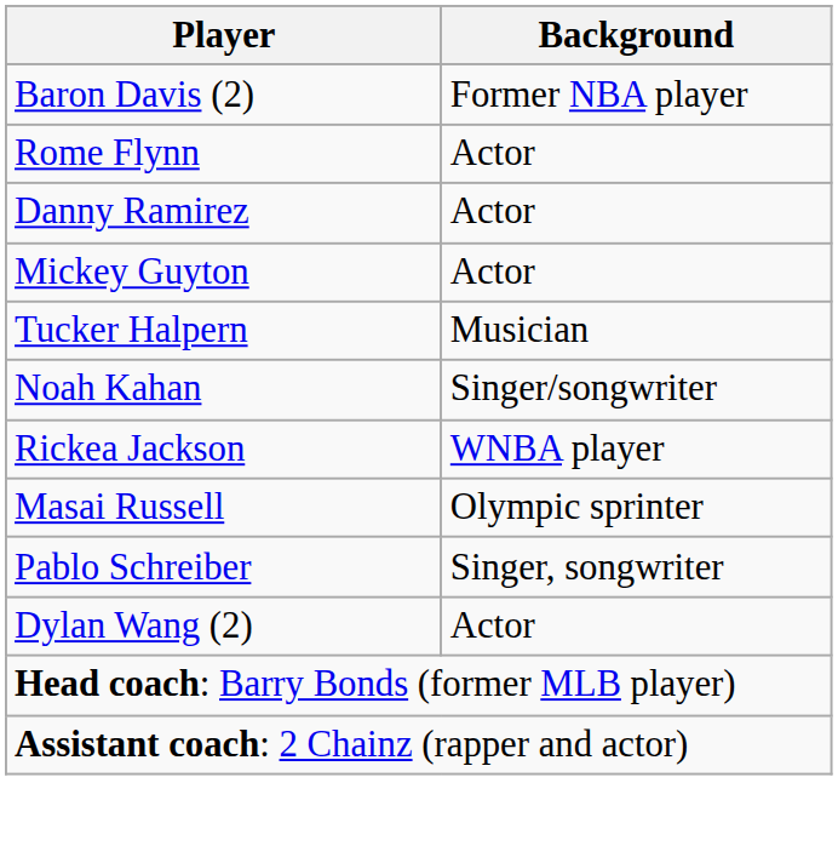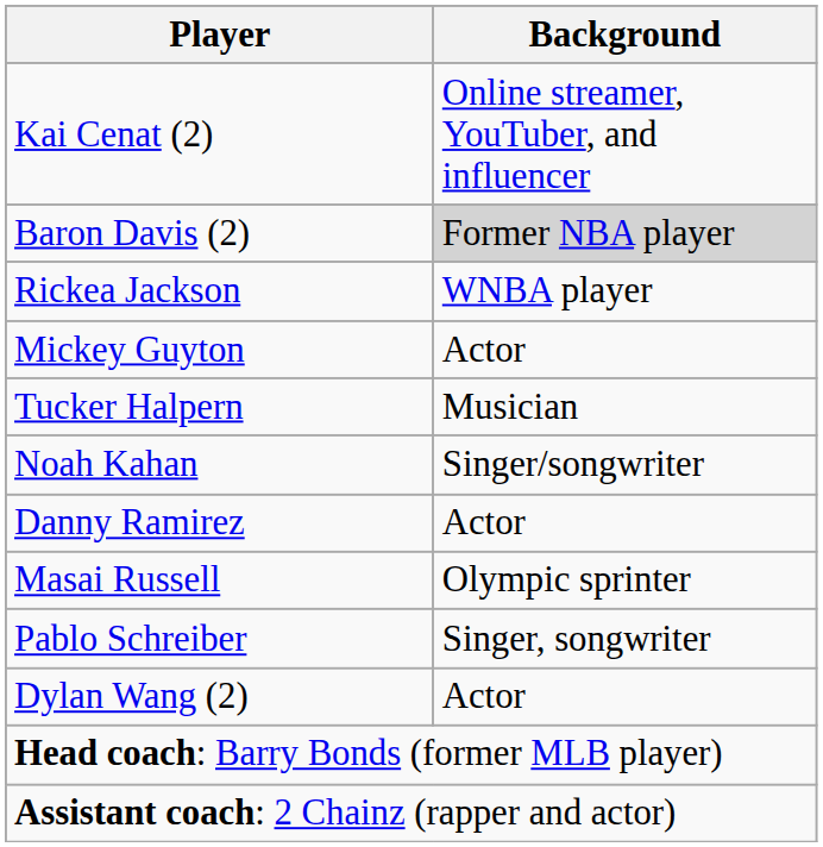+ row: Kai Cenat (2) | Online streamer, YouTuber, and influencer
Baron Davis (2) | Background: no background -> lightgrey background
- row: Rome Flynn | Actor
rows swapped: Rickea Jackson <-> Danny Ramirez
